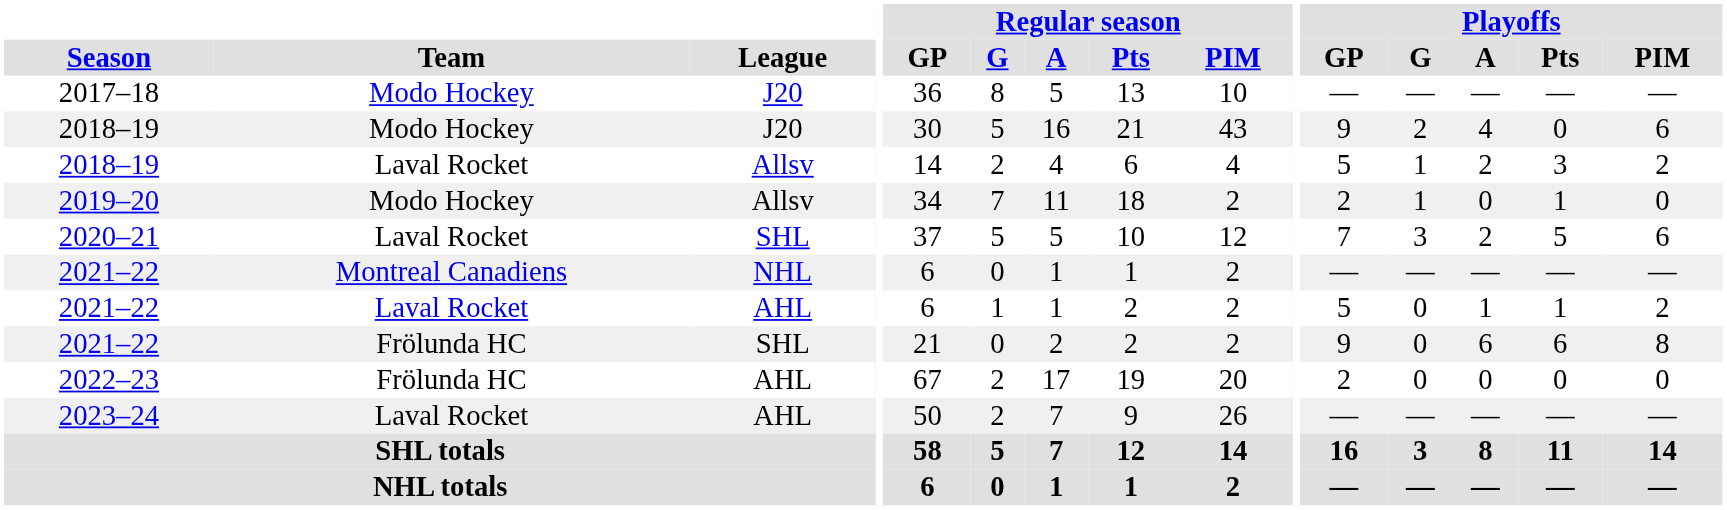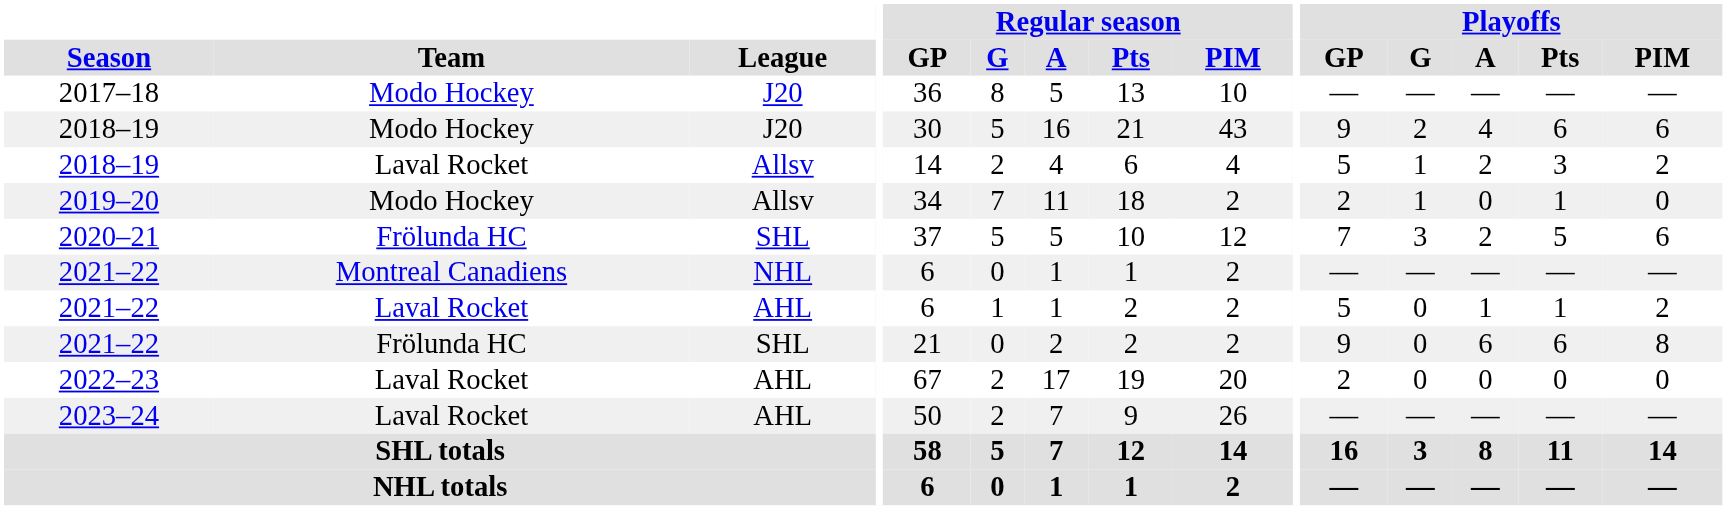2018–19 / J20 | Playoffs / Pts: 0 -> 6
2020–21 | Team: Laval Rocket -> Frölunda HC
2022–23 | Team: Frölunda HC -> Laval Rocket
